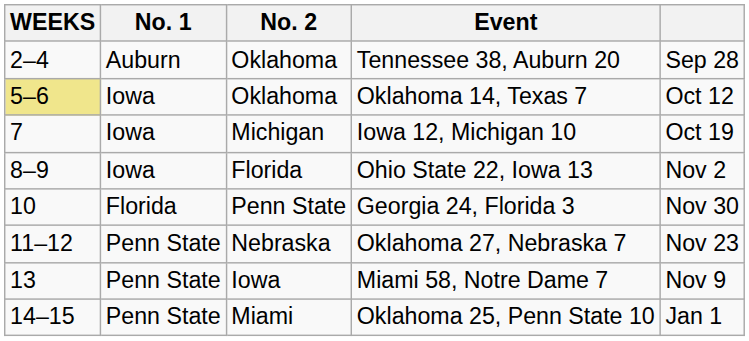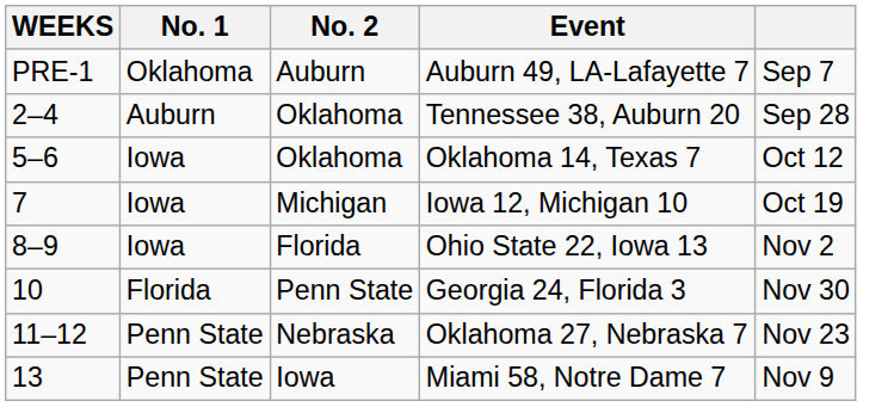+ row: PRE-1 | Oklahoma | Auburn | Auburn 49, LA-Lafayette 7 | Sep 7
Oklahoma 14, Texas 7 | WEEKS: khaki background -> no background
- row: 14–15 | Penn State | Miami | Oklahoma 25, Penn State 10 | Jan 1
